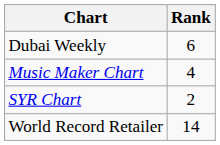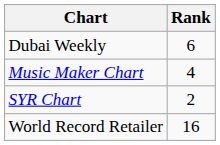World Record Retailer | Rank: 14 -> 16
